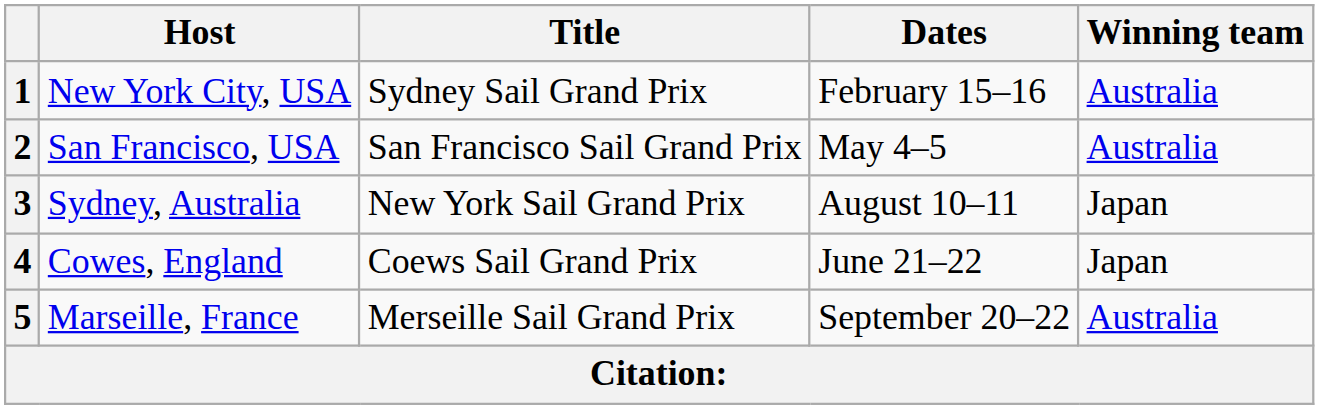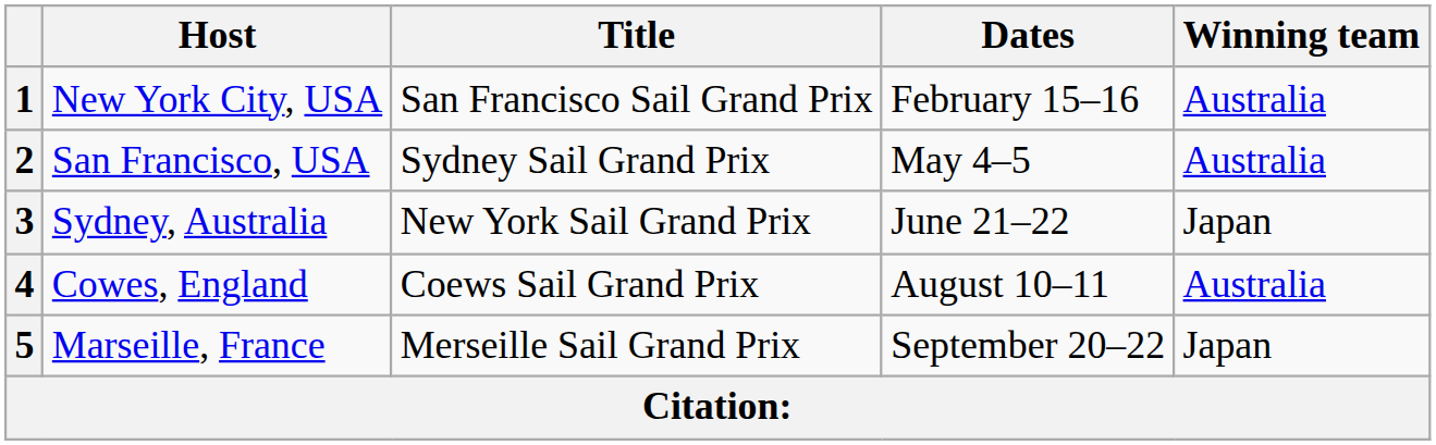1 | Title: Sydney Sail Grand Prix -> San Francisco Sail Grand Prix
2 | Title: San Francisco Sail Grand Prix -> Sydney Sail Grand Prix
3 | Dates: August 10–11 -> June 21–22
4 | Dates: June 21–22 -> August 10–11
4 | Winning team: Japan -> Australia
5 | Winning team: Australia -> Japan
